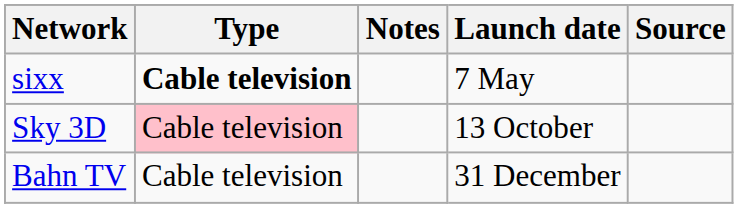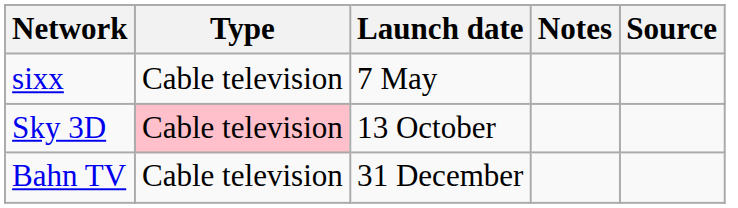columns swapped: Launch date <-> Notes
sixx | Type: bold -> normal
